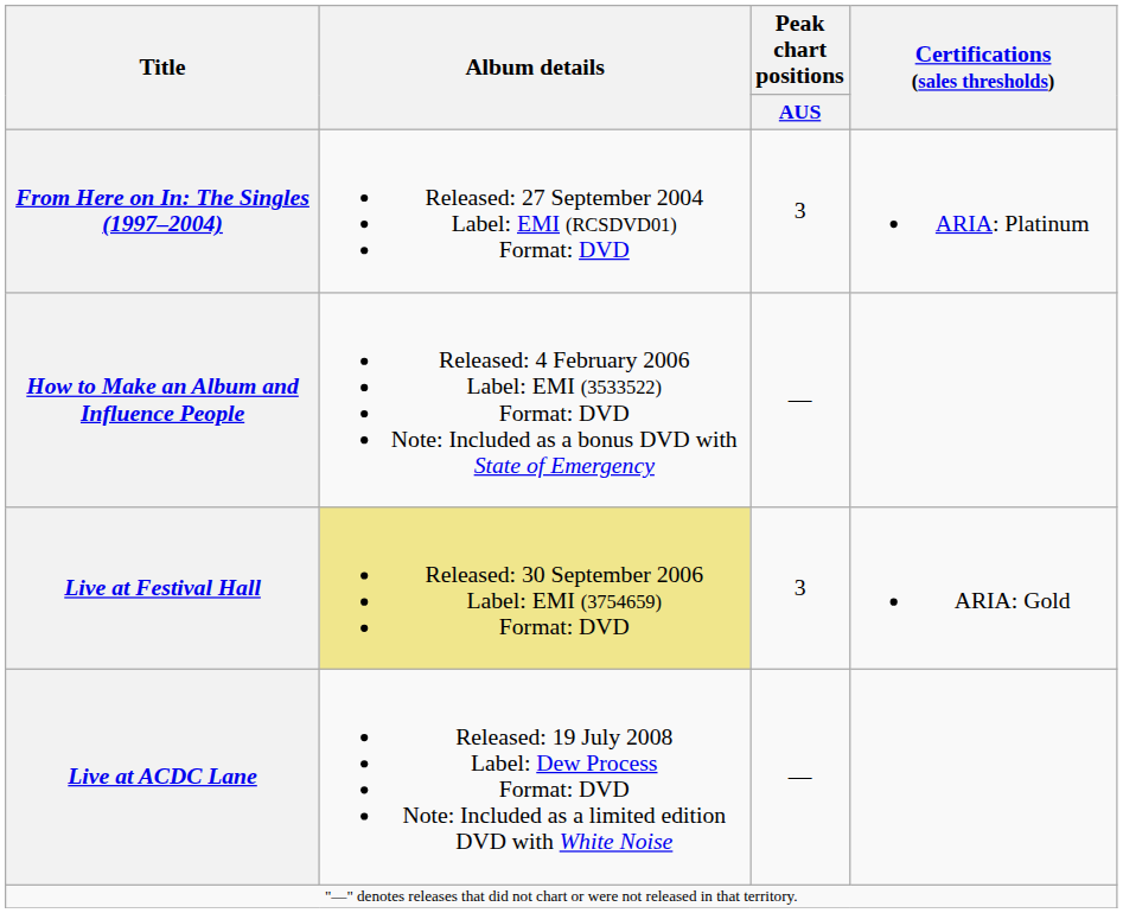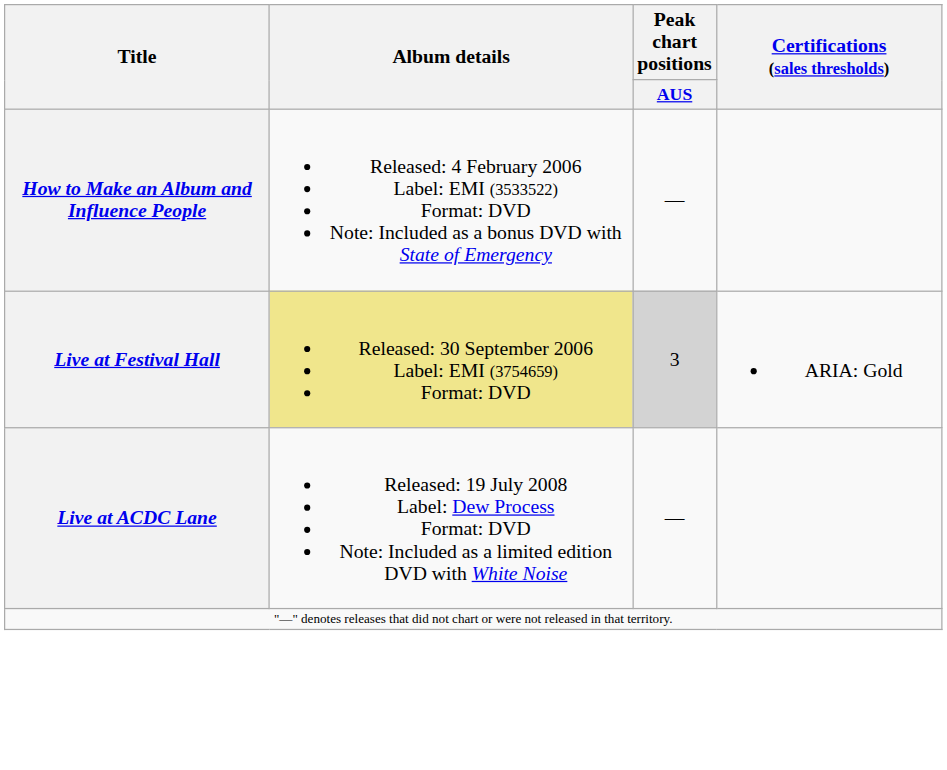- row: From Here on In: The Singles (1997–2004) | Released: 27 September 2004 Label: EMI (RCSDVD01) Format: DVD | 3 | ARIA: Platinum
Live at Festival Hall | Peak chart positions / AUS: no background -> lightgrey background
